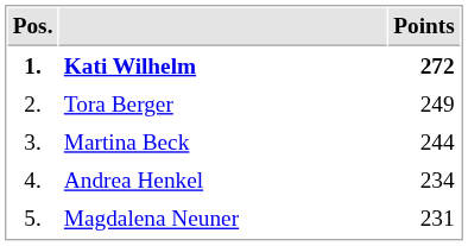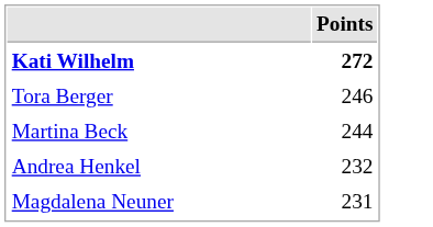- column: Pos. | 1. | 2. | 3. | 4. | 5.
Tora Berger | Points: 249 -> 246
Andrea Henkel | Points: 234 -> 232
